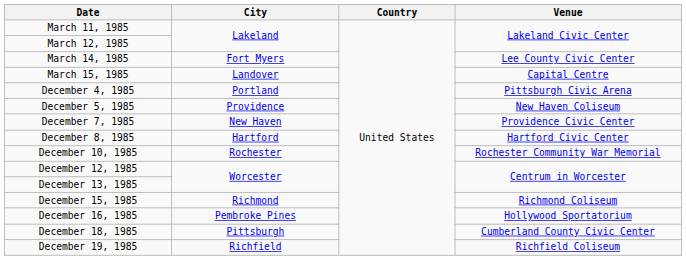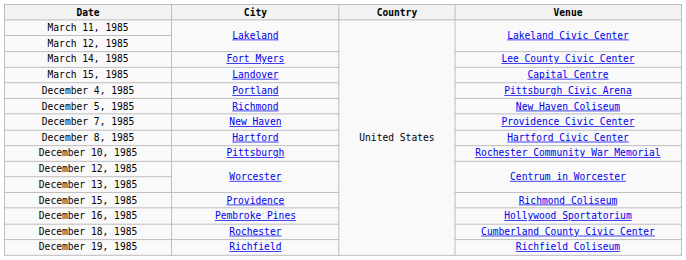December 5, 1985 | City: Providence -> Richmond
December 10, 1985 | City: Rochester -> Pittsburgh
December 15, 1985 | City: Richmond -> Providence
December 18, 1985 | City: Pittsburgh -> Rochester
